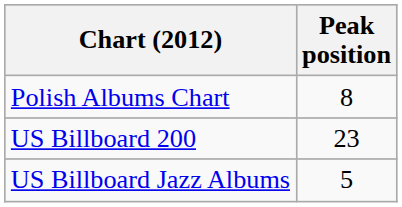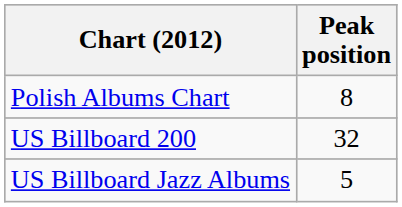US Billboard 200 | Peak position: 23 -> 32
